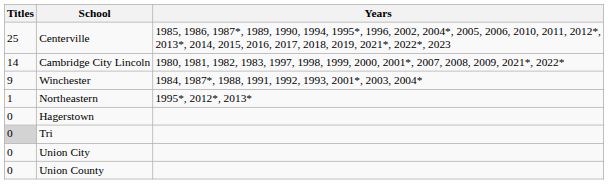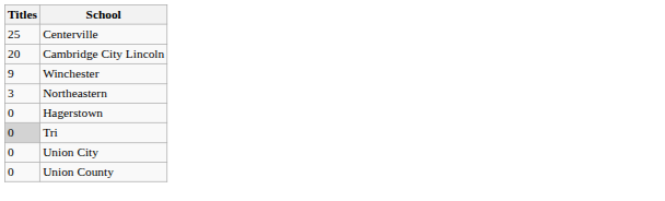- column: Years | 1985, 1986, 1987*, 1989, 1990, 1994, 1995*, 1996, 2002, 2004*, 2005, 2006, 2010, 2011, 2012*, 2013*, 2014, 2015, 2016, 2017, 2018, 2019, 2021*, 2022*, 2023 | 1980, 1981, 1982, 1983, 1997, 1998, 1999, 2000, 2001*, 2007, 2008, 2009, 2021*, 2022* | 1984, 1987*, 1988, 1991, 1992, 1993, 2001*, 2003, 2004* | 1995*, 2012*, 2013*
Cambridge City Lincoln | Titles: 14 -> 20
Northeastern | Titles: 1 -> 3
